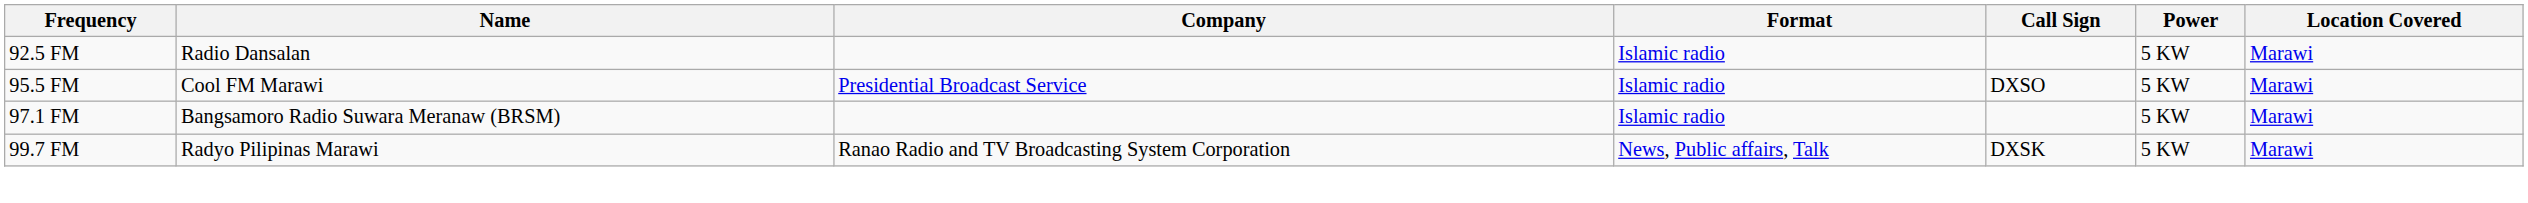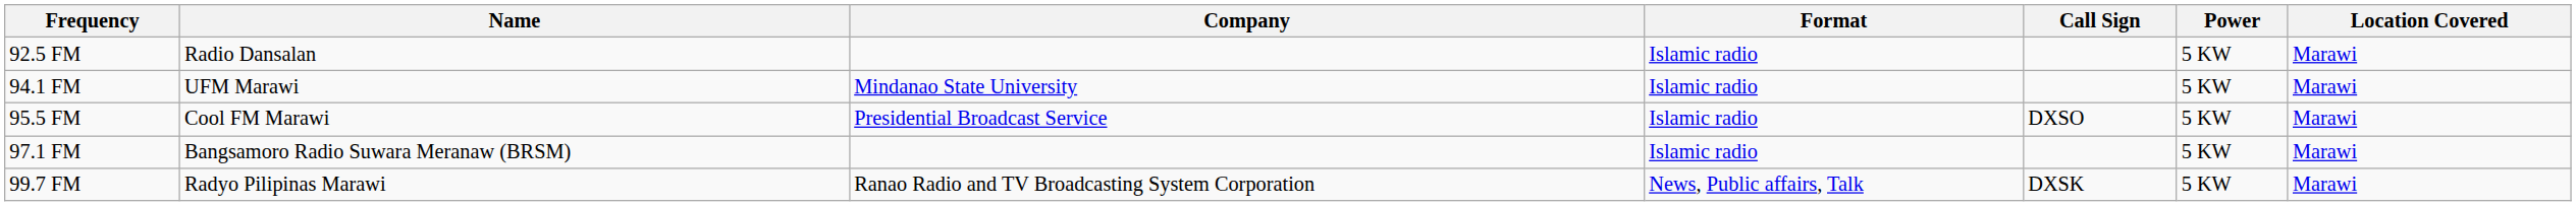+ row: 94.1 FM | UFM Marawi | Mindanao State University | Islamic radio | 5 KW | Marawi
